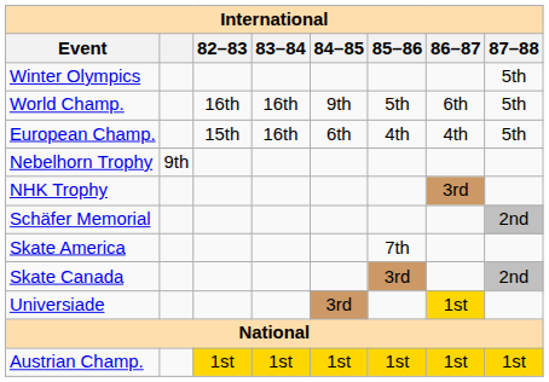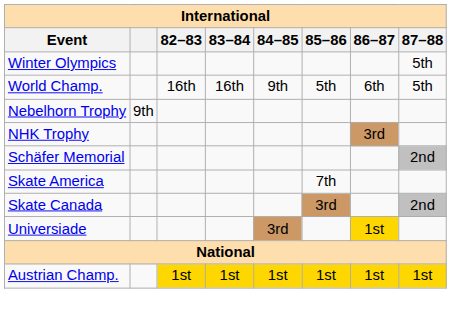- row: European Champ. | 15th | 16th | 6th | 4th | 4th | 5th
